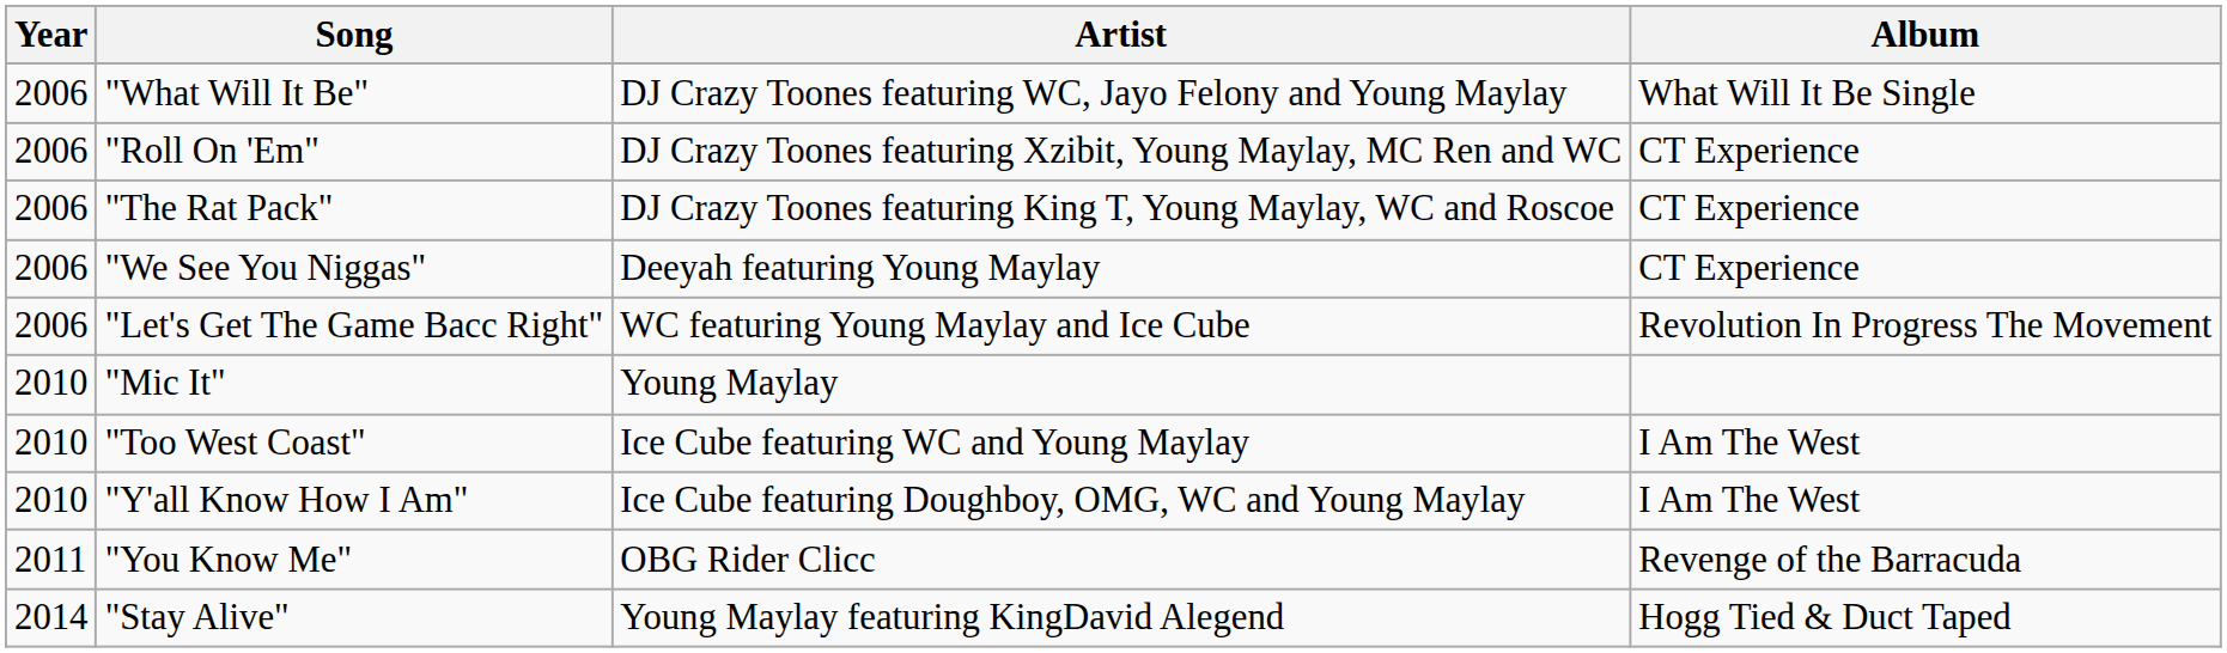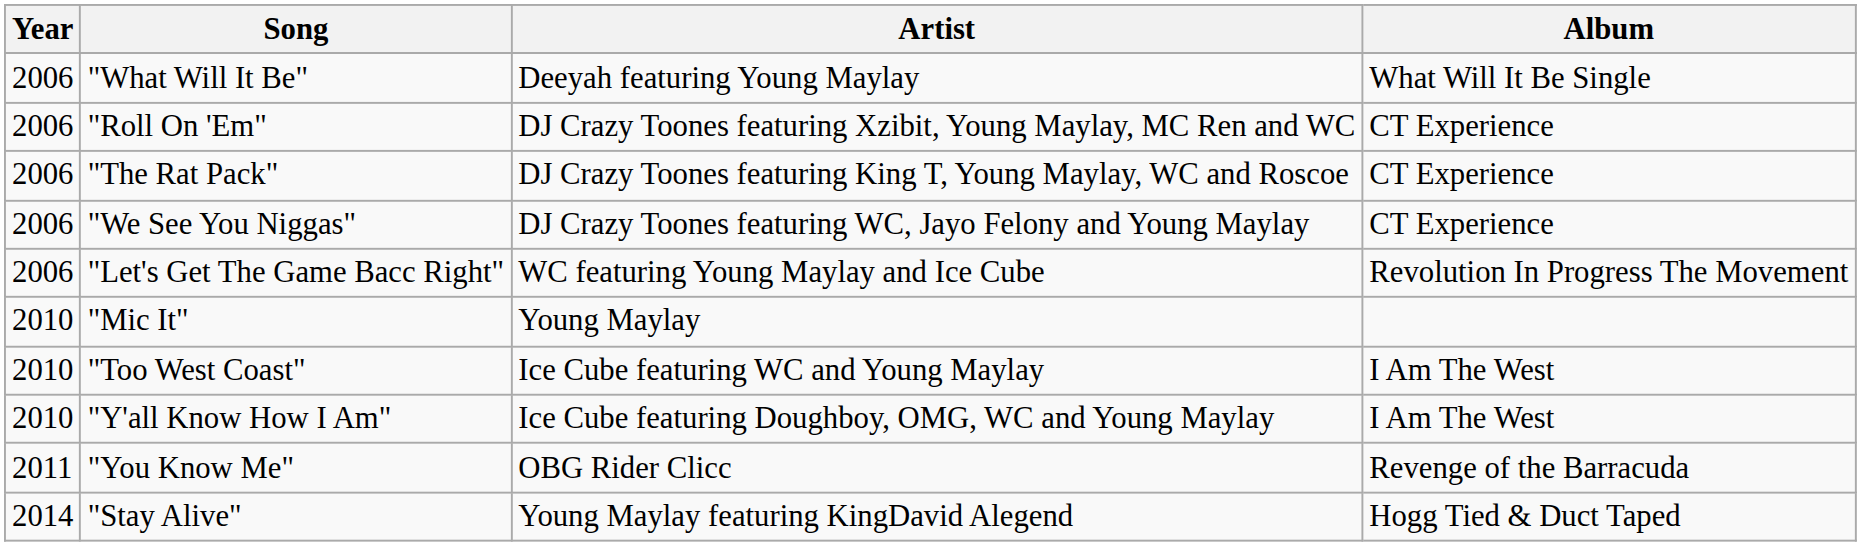"What Will It Be" | Artist: DJ Crazy Toones featuring WC, Jayo Felony and Young Maylay -> Deeyah featuring Young Maylay
"We See You Niggas" | Artist: Deeyah featuring Young Maylay -> DJ Crazy Toones featuring WC, Jayo Felony and Young Maylay
